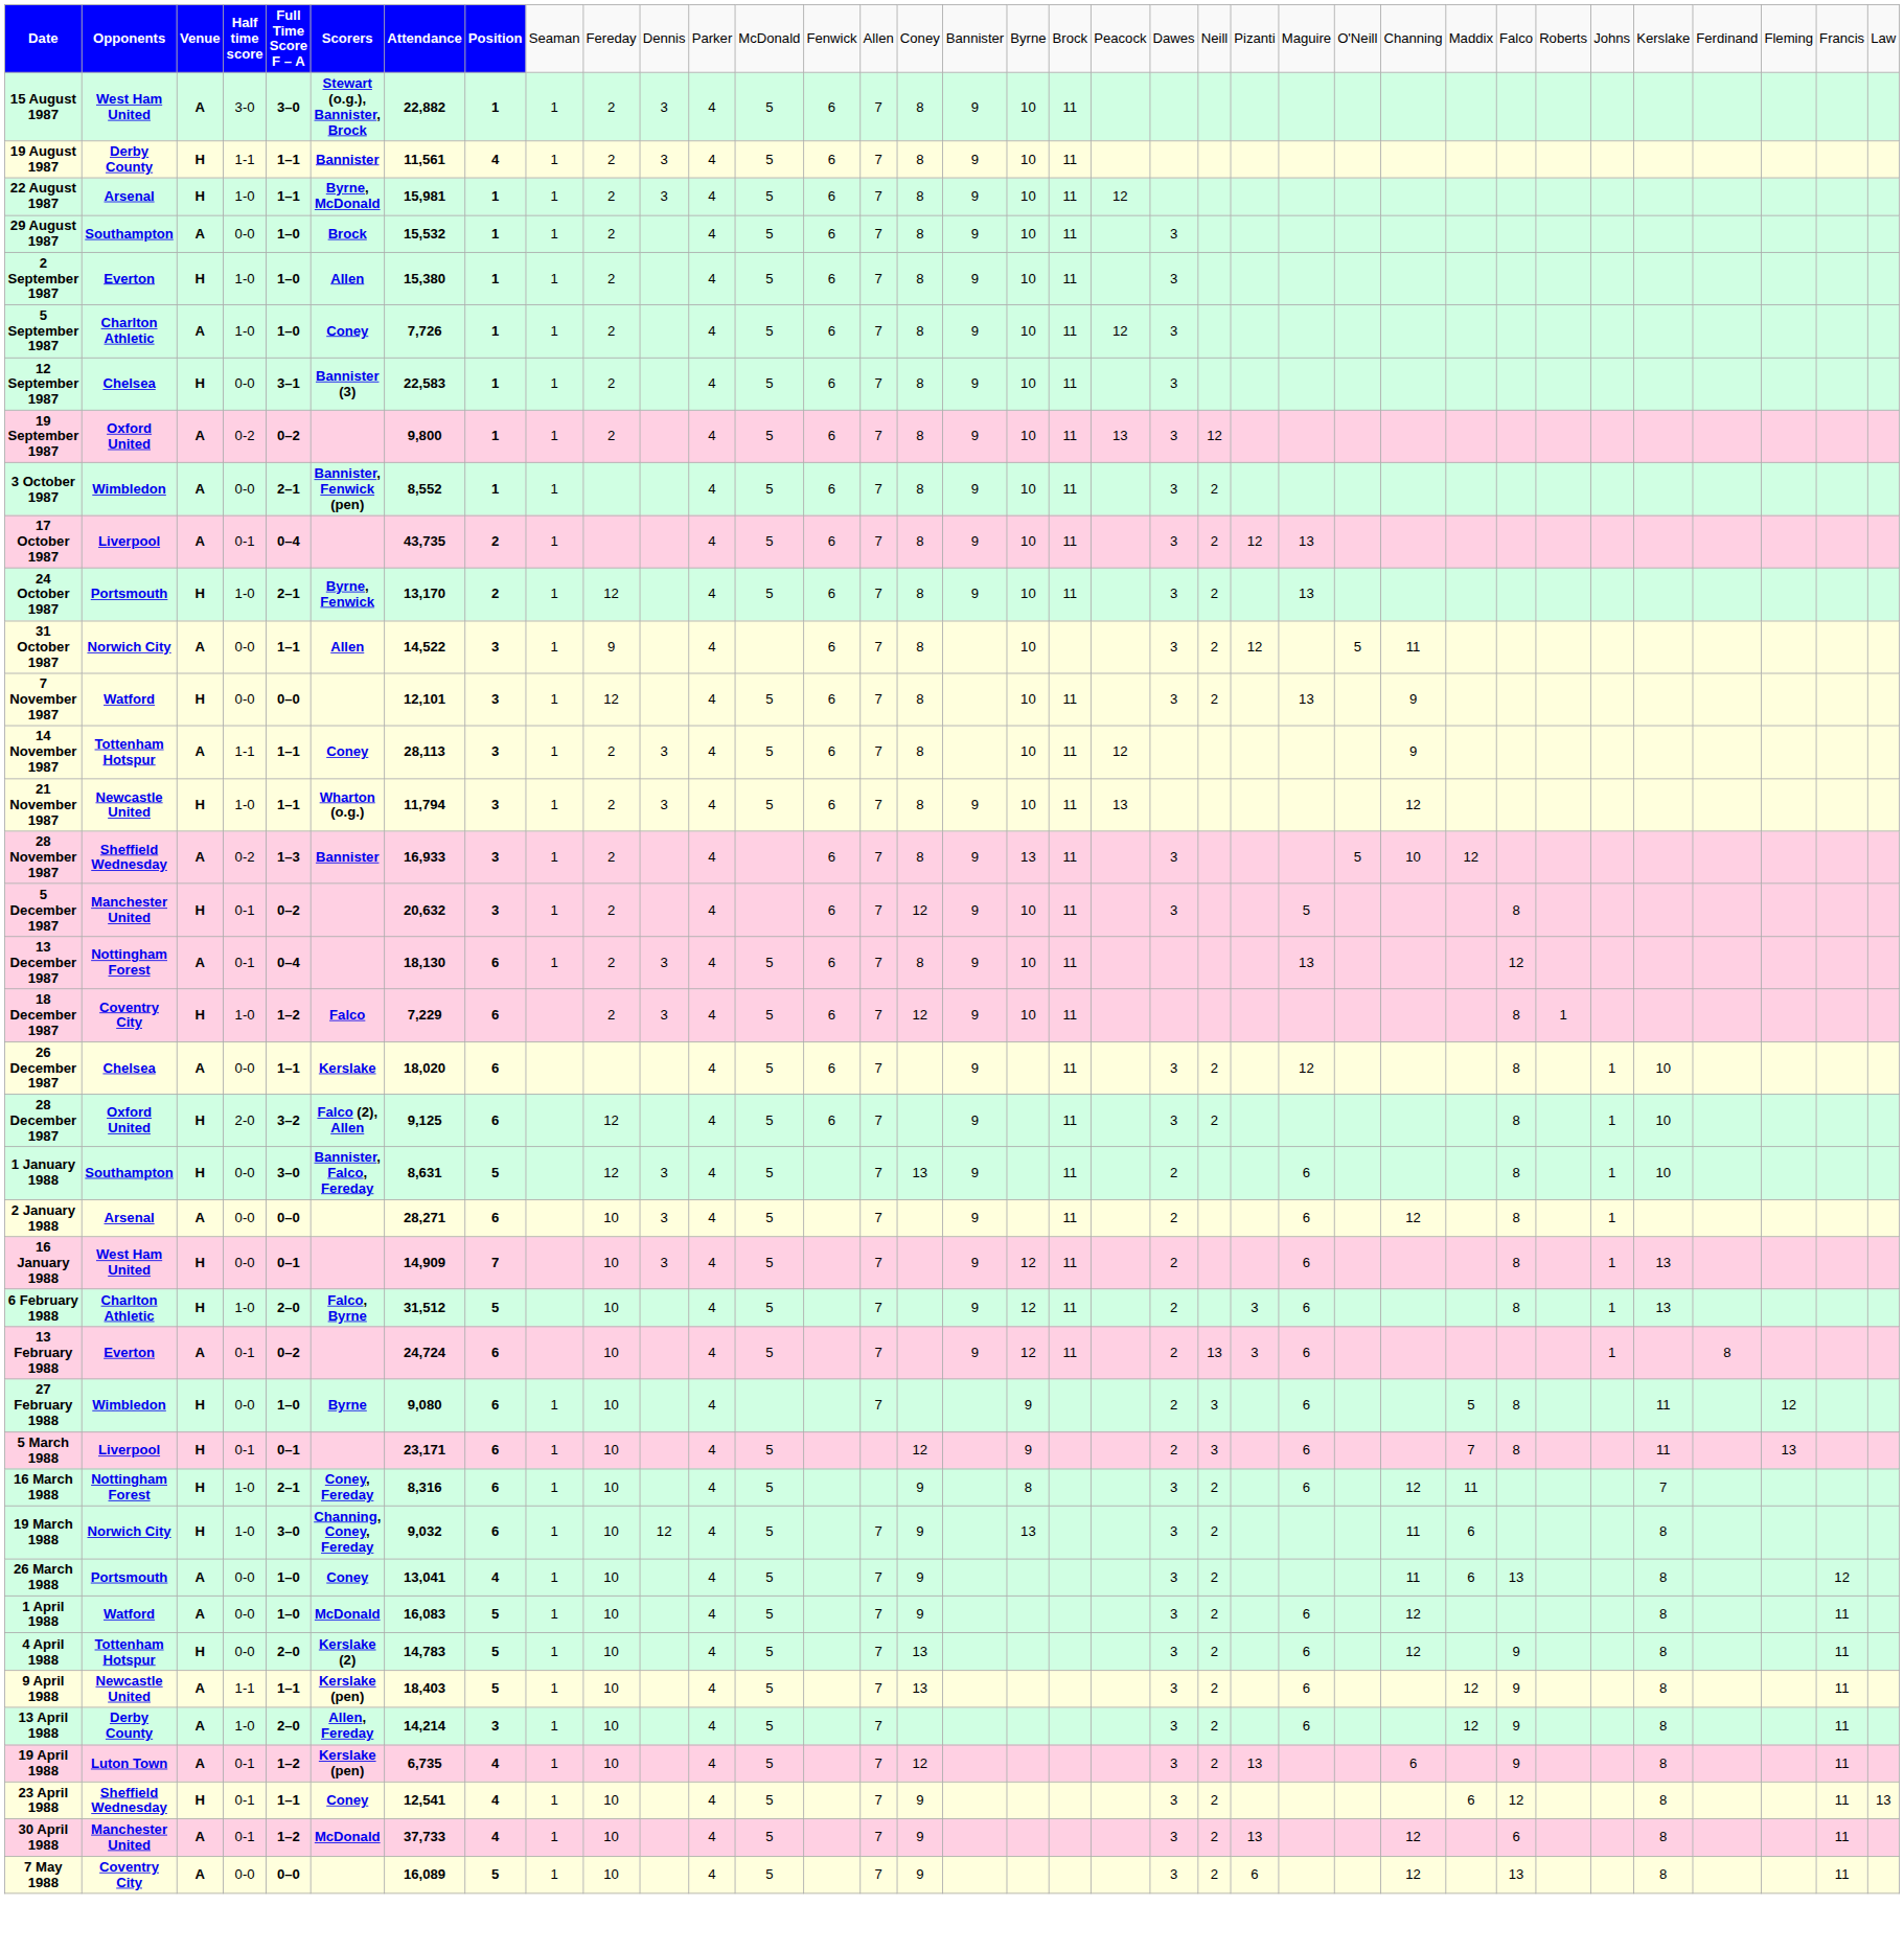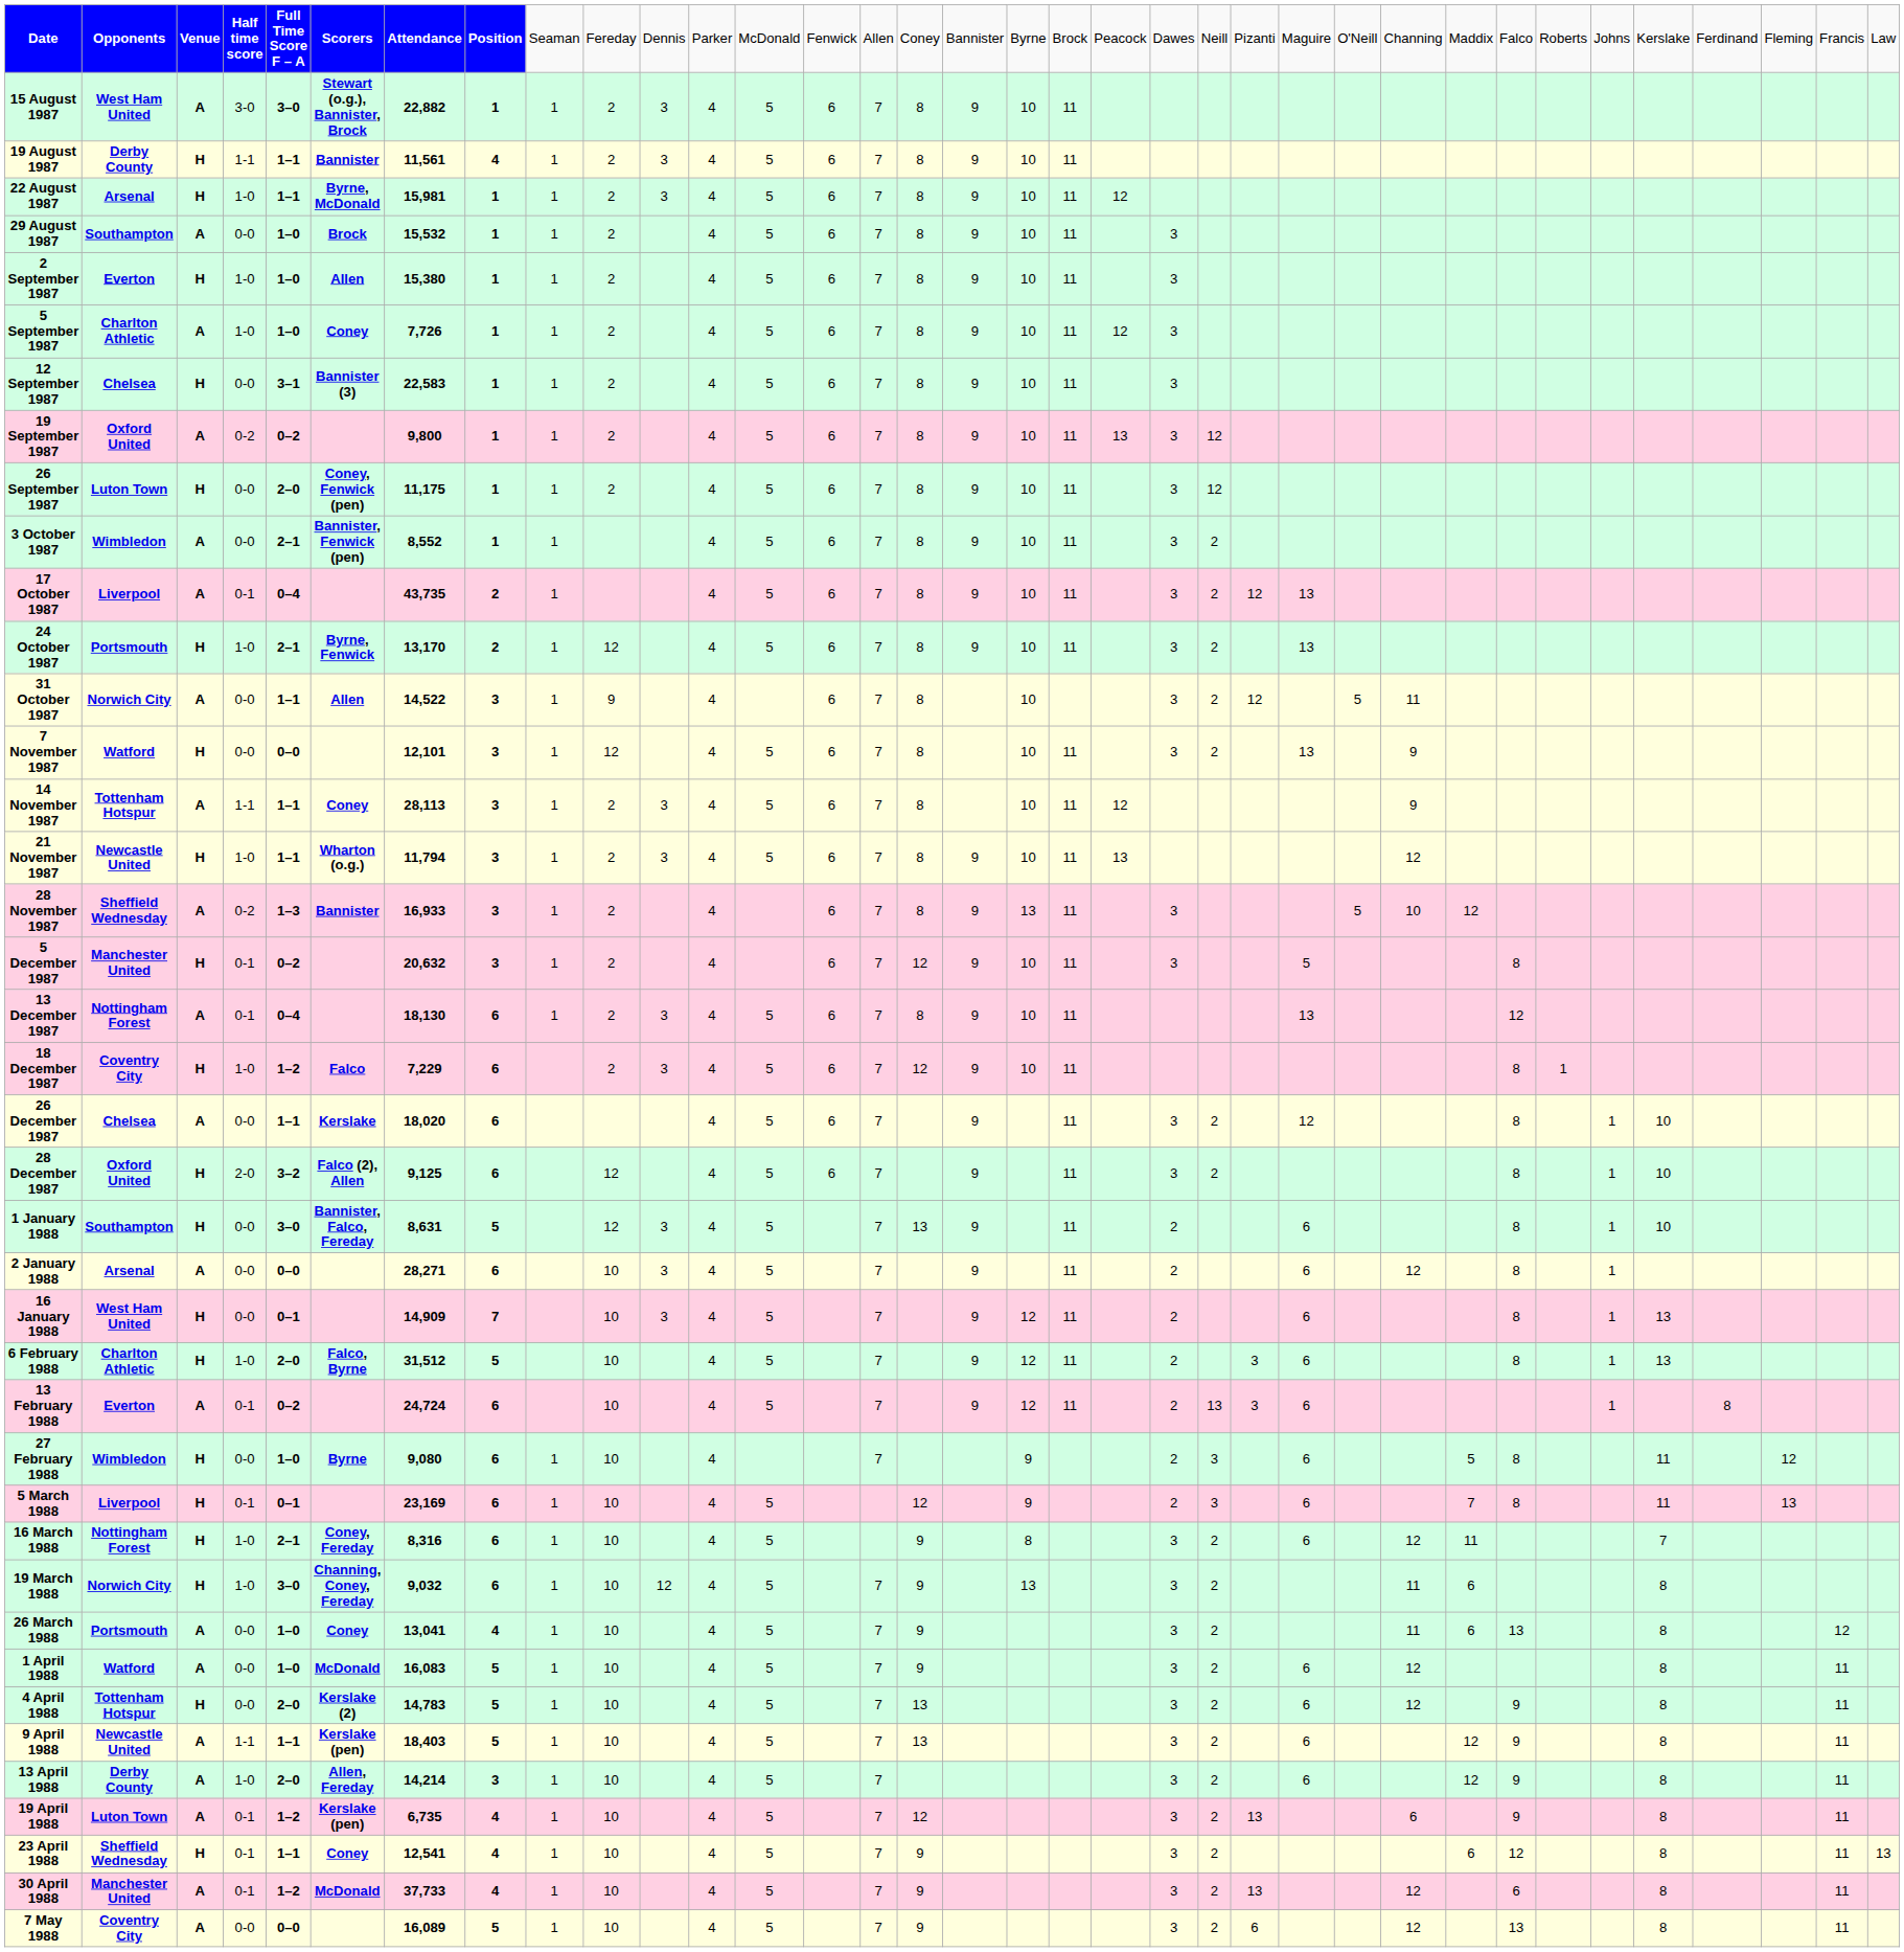+ row: 26 September 1987 | Luton Town | H | 0-0 | 2–0 | Coney, Fenwick (pen) | 11,175 | 1 | 1 | 2 | 4 | 5 | 6 | 7 | 8 | 9 | 10 | 11 | 3 | 12
5 March 1988 | column 7: 23,171 -> 23,169
